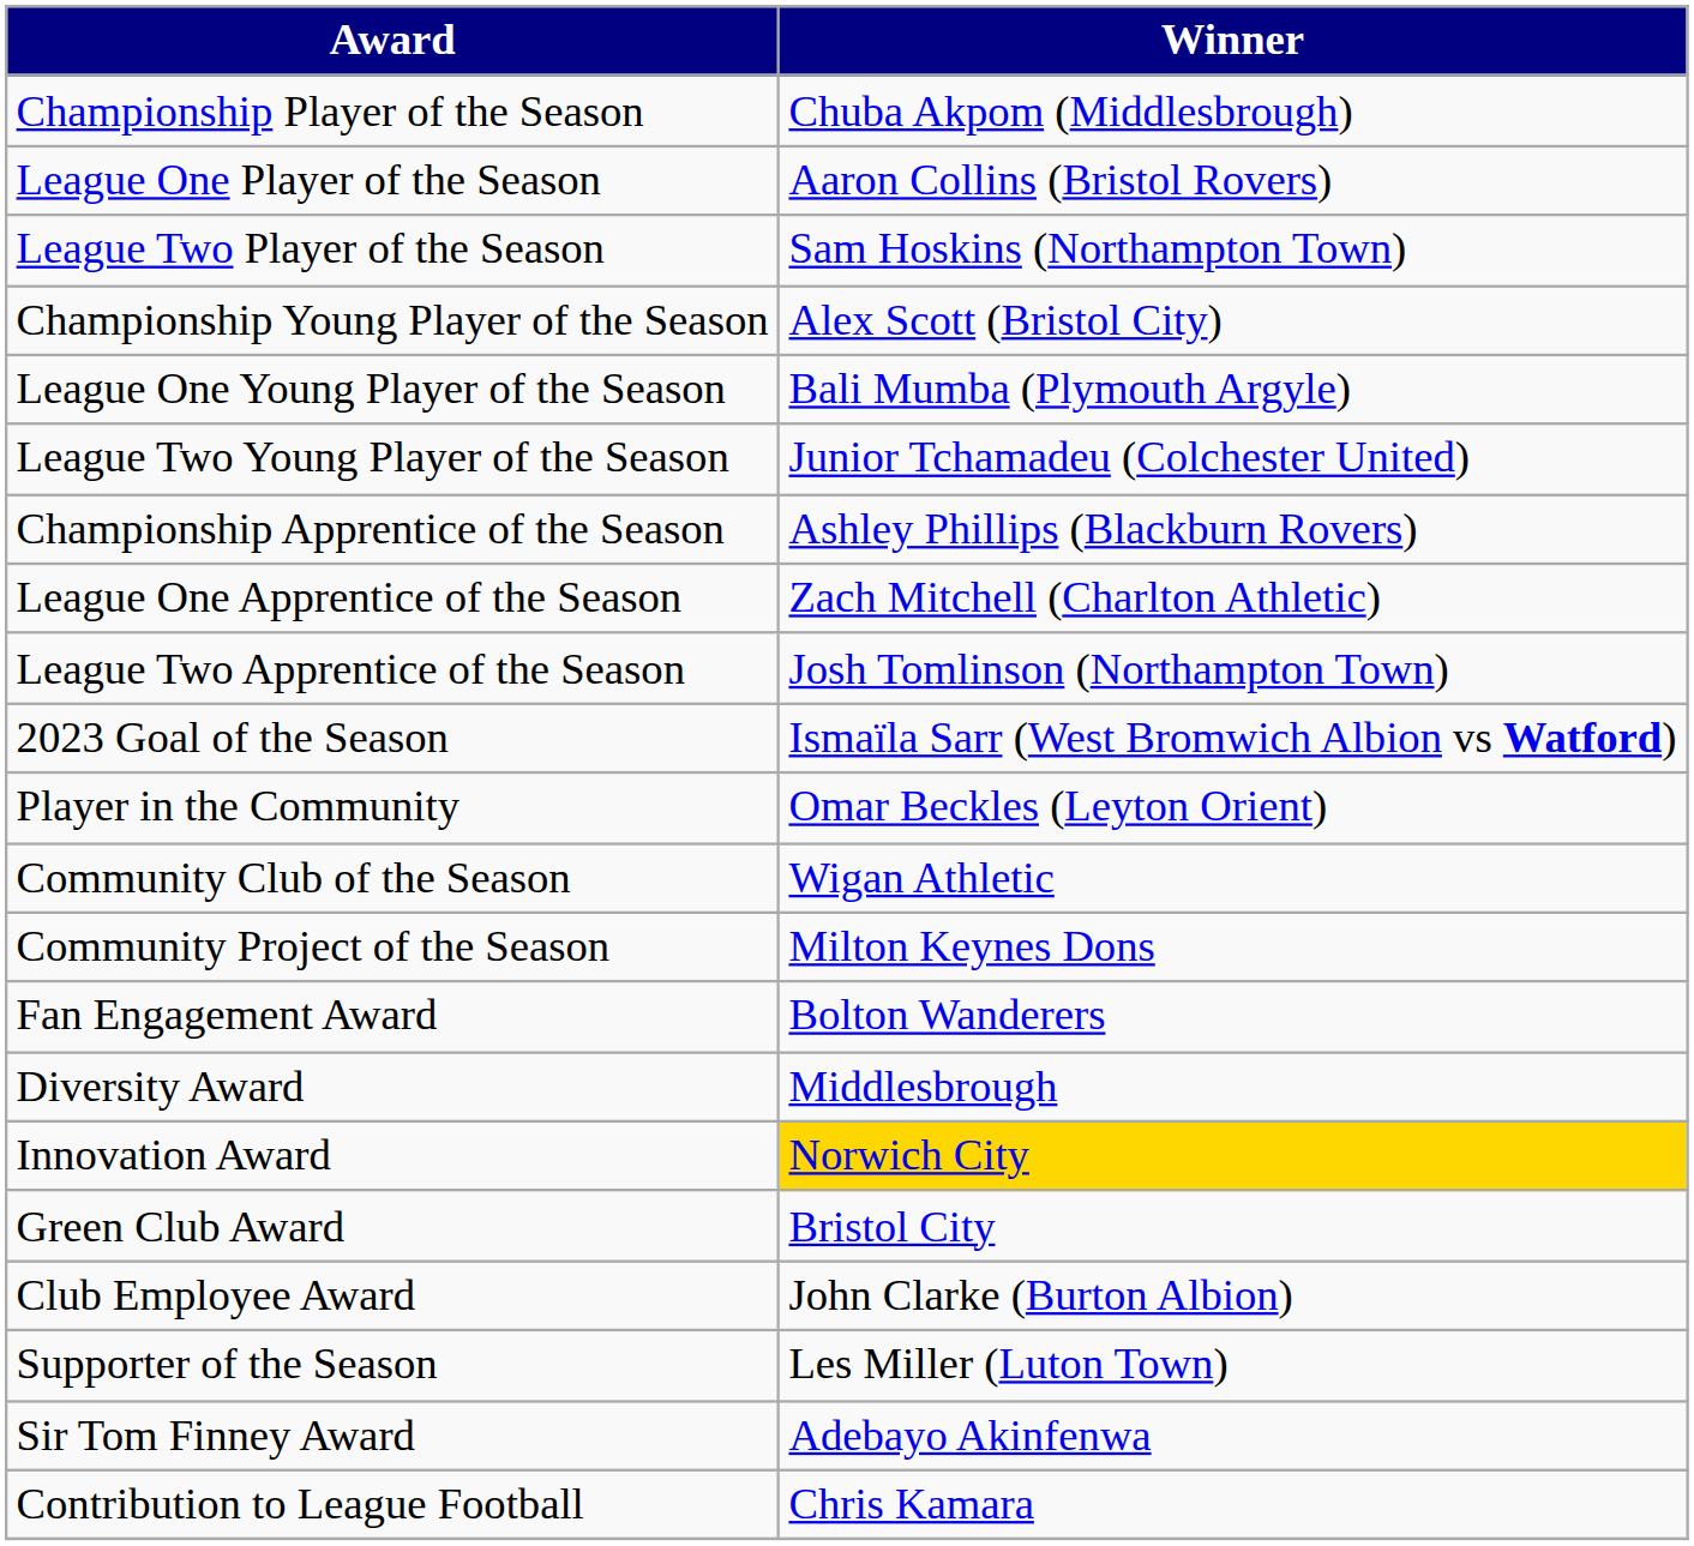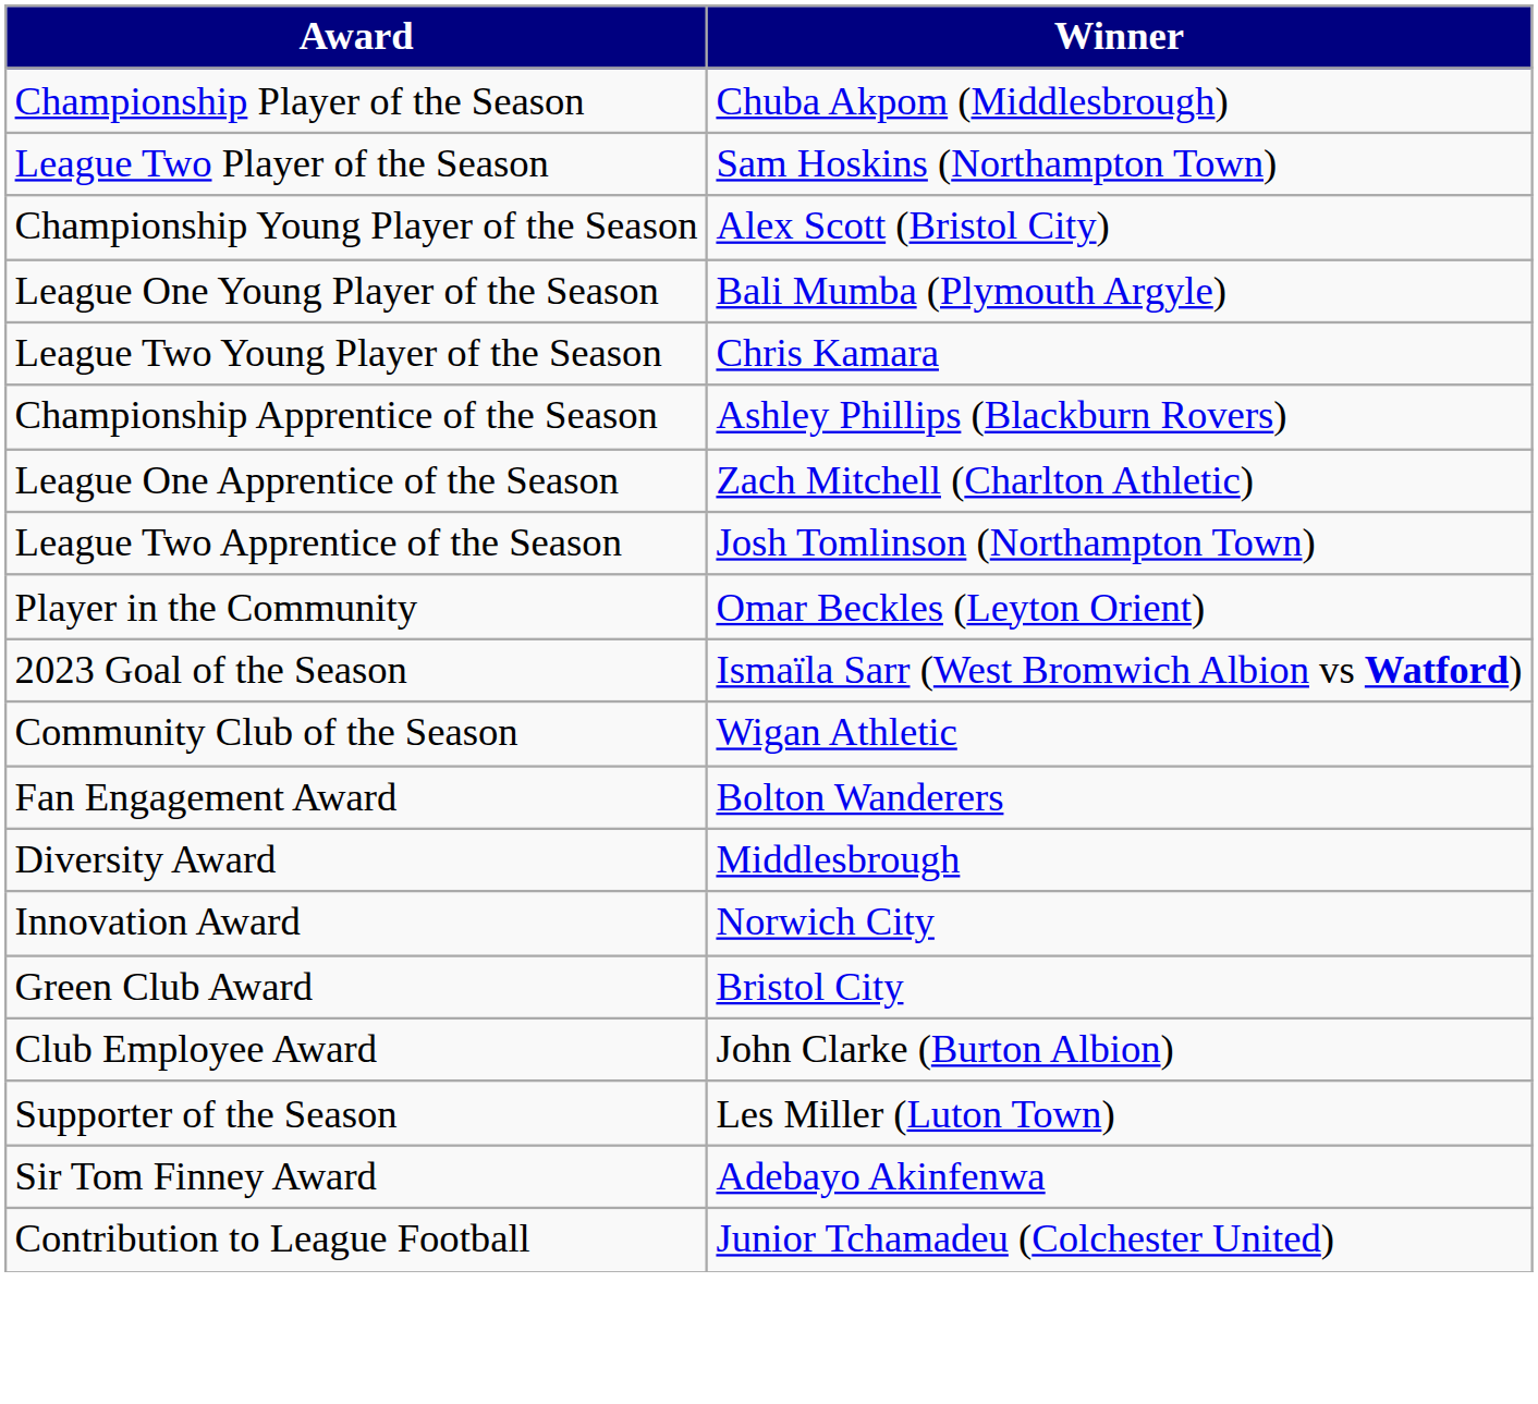- row: League One Player of the Season | Aaron Collins (Bristol Rovers)
League Two Young Player of the Season | Winner: Junior Tchamadeu (Colchester United) -> Chris Kamara
rows swapped: 2023 Goal of the Season <-> Player in the Community
- row: Community Project of the Season | Milton Keynes Dons
Innovation Award | Winner: gold background -> no background
Contribution to League Football | Winner: Chris Kamara -> Junior Tchamadeu (Colchester United)
